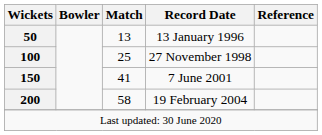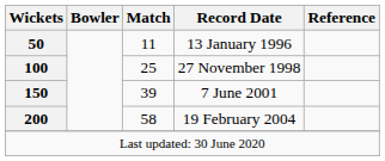13 January 1996 | Match: 13 -> 11
7 June 2001 | Match: 41 -> 39
